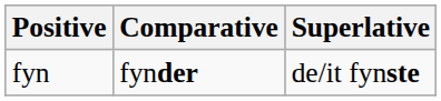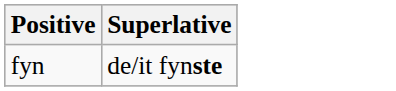- column: Comparative | fynder
